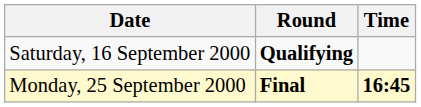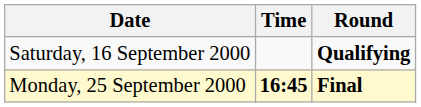columns swapped: Time <-> Round
